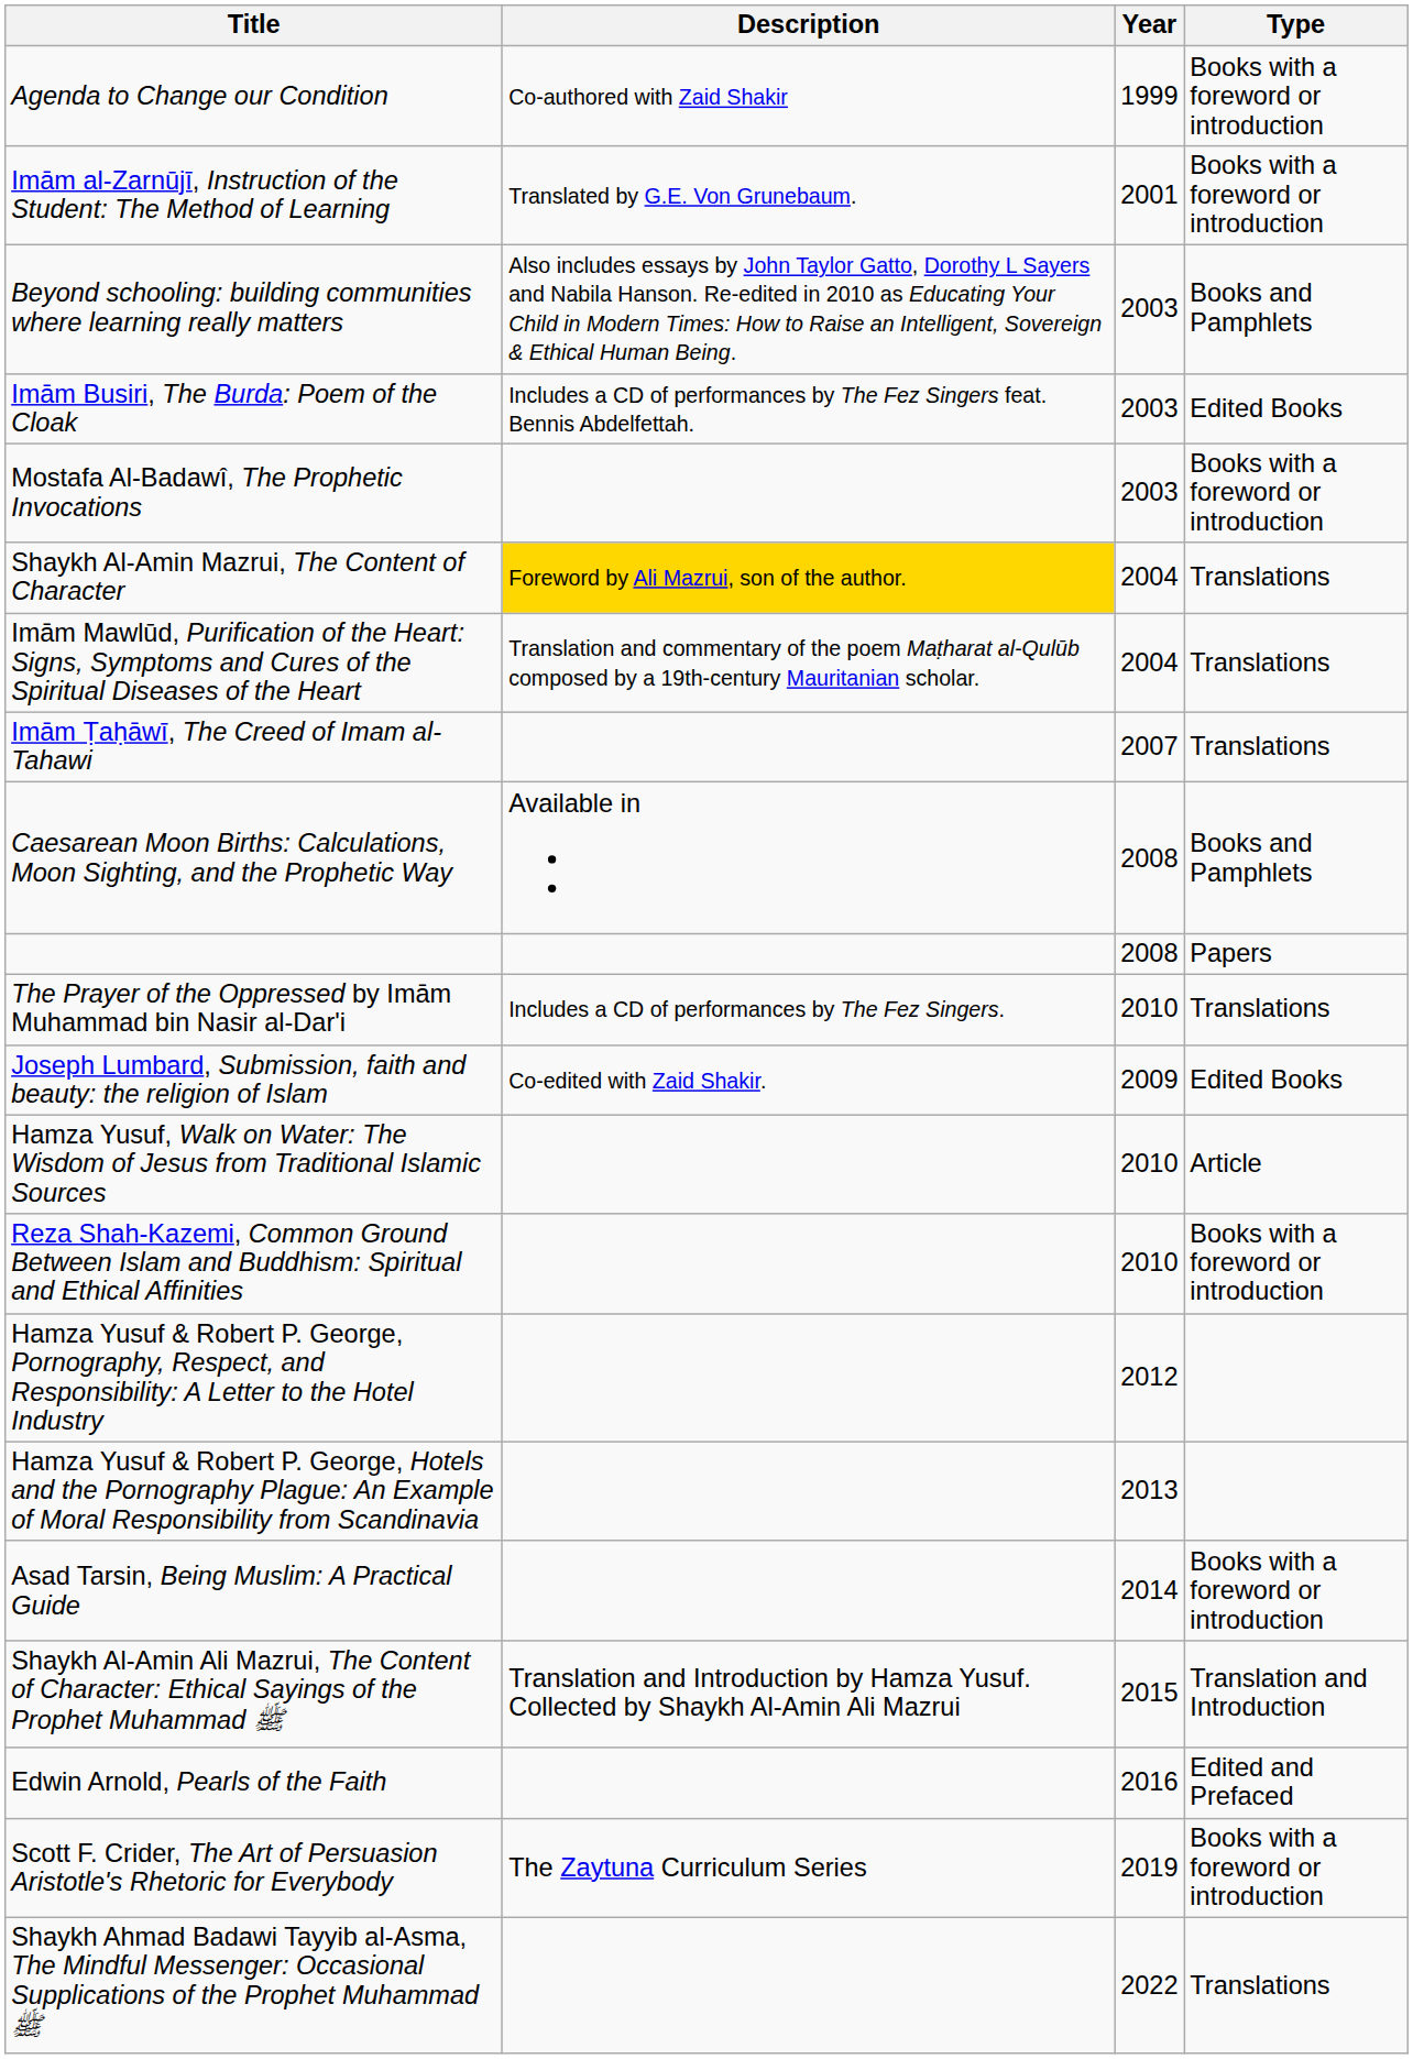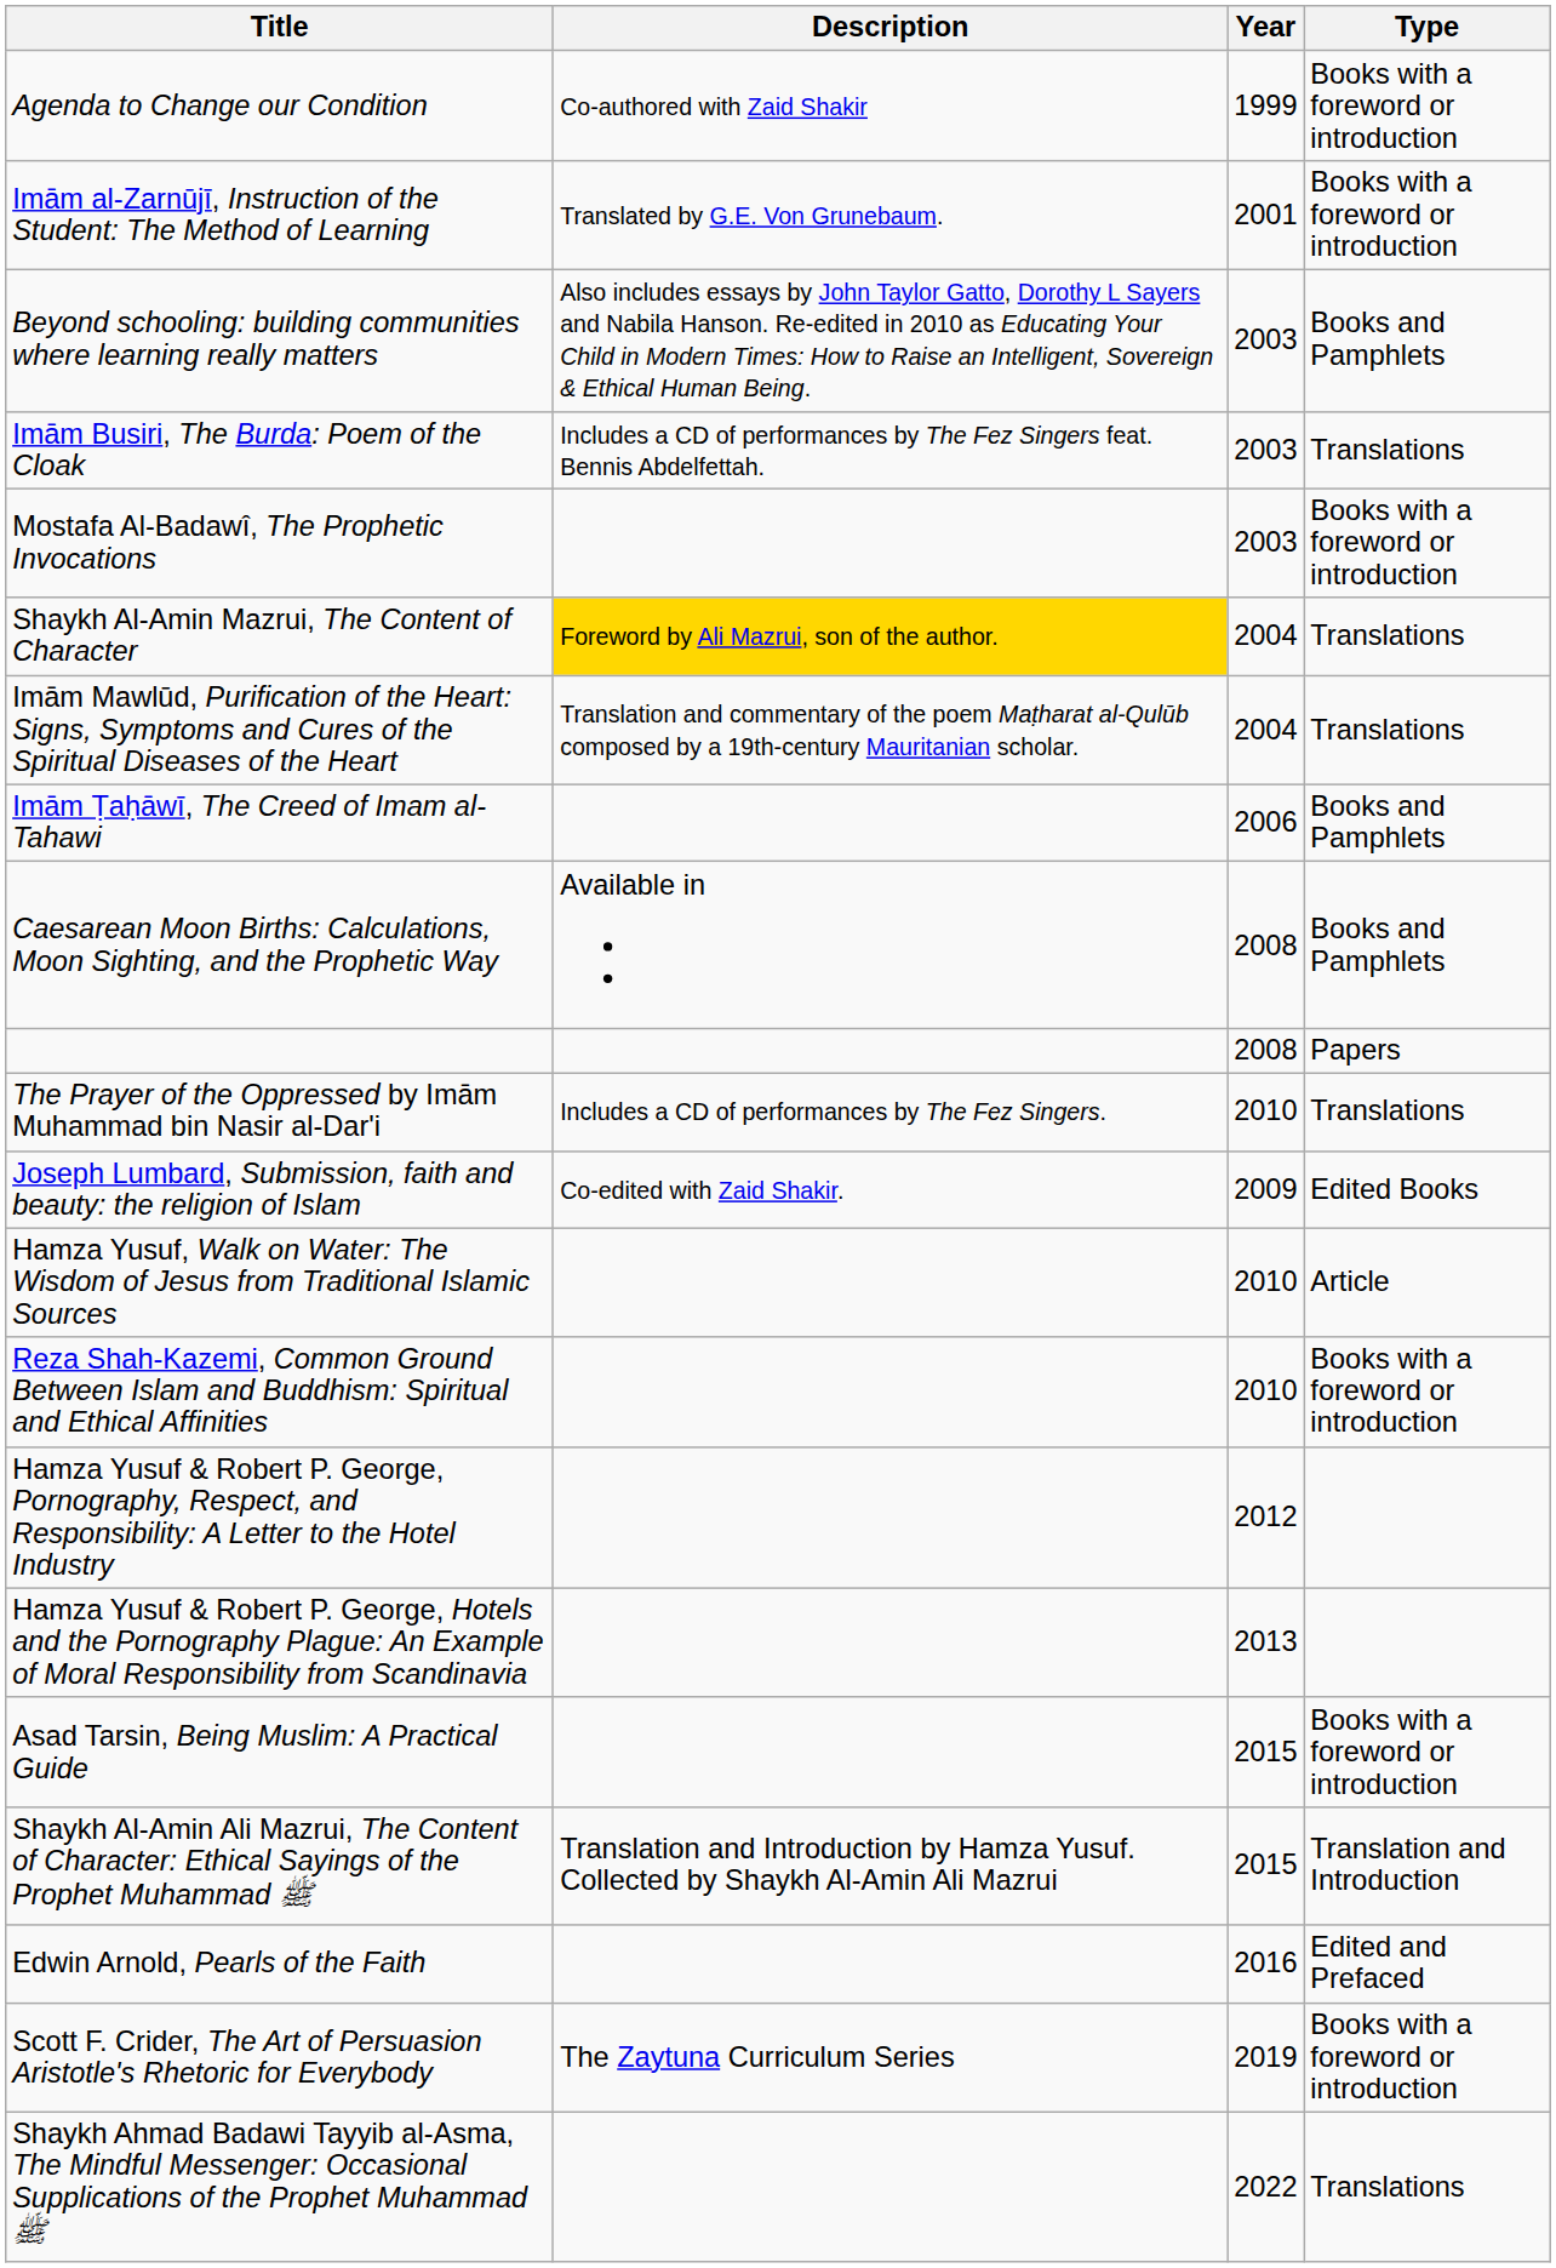Imām Busiri, The Burda: Poem of the Cloak | Type: Edited Books -> Translations
Imām Ṭaḥāwī, The Creed of Imam al-Tahawi | Year: 2007 -> 2006
Imām Ṭaḥāwī, The Creed of Imam al-Tahawi | Type: Translations -> Books and Pamphlets
Asad Tarsin, Being Muslim: A Practical Guide | Year: 2014 -> 2015
